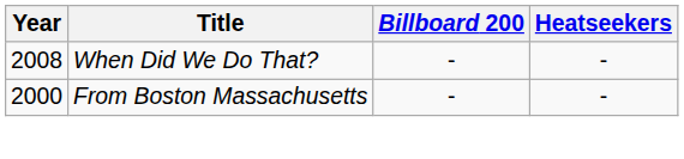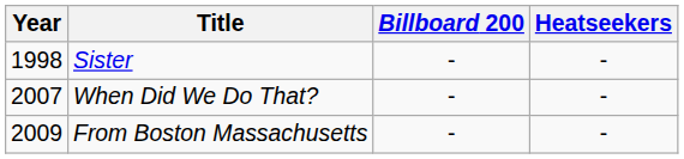+ row: 1998 | Sister | - | -
When Did We Do That? | Year: 2008 -> 2007
From Boston Massachusetts | Year: 2000 -> 2009
